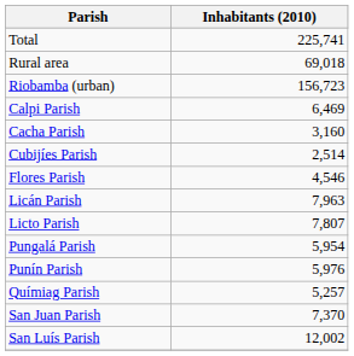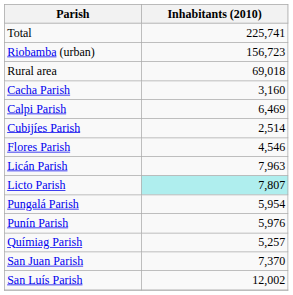rows swapped: Riobamba (urban) <-> Rural area
rows swapped: Cacha Parish <-> Calpi Parish
Licto Parish | Inhabitants (2010): no background -> paleturquoise background
